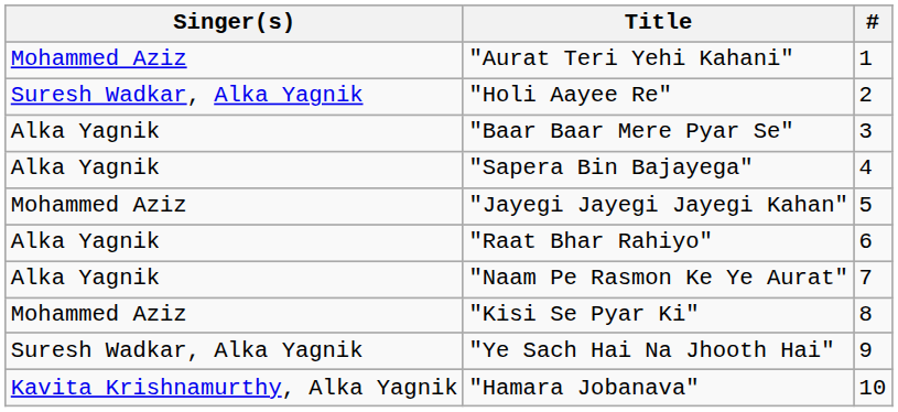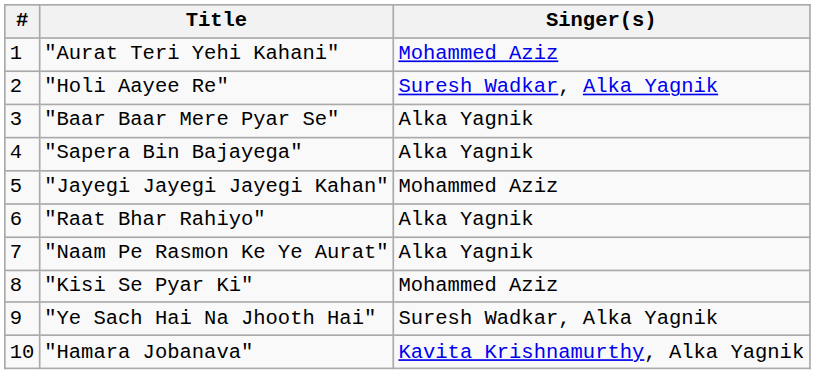columns swapped: # <-> Singer(s)
